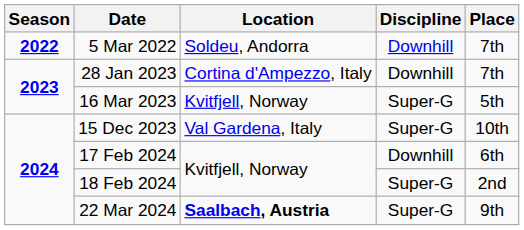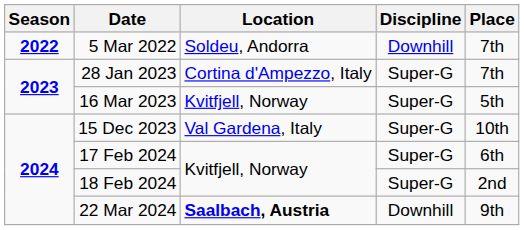28 Jan 2023 | Discipline: Downhill -> Super-G
17 Feb 2024 | Discipline: Downhill -> Super-G
22 Mar 2024 | Discipline: Super-G -> Downhill
